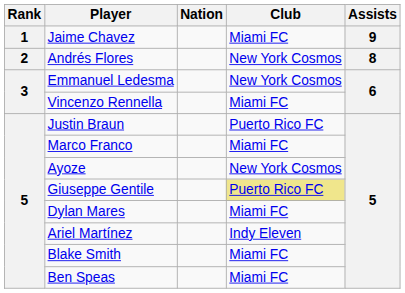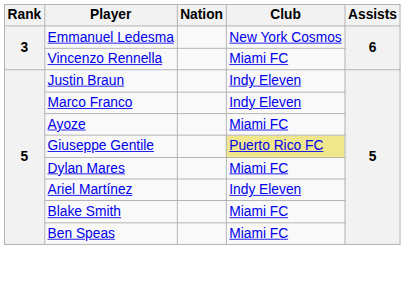- row: 1 | Jaime Chavez | Miami FC | 9
- row: 2 | Andrés Flores | New York Cosmos | 8
Justin Braun | Club: Puerto Rico FC -> Indy Eleven
Marco Franco | Club: Miami FC -> Indy Eleven
Ayoze | Club: New York Cosmos -> Miami FC
